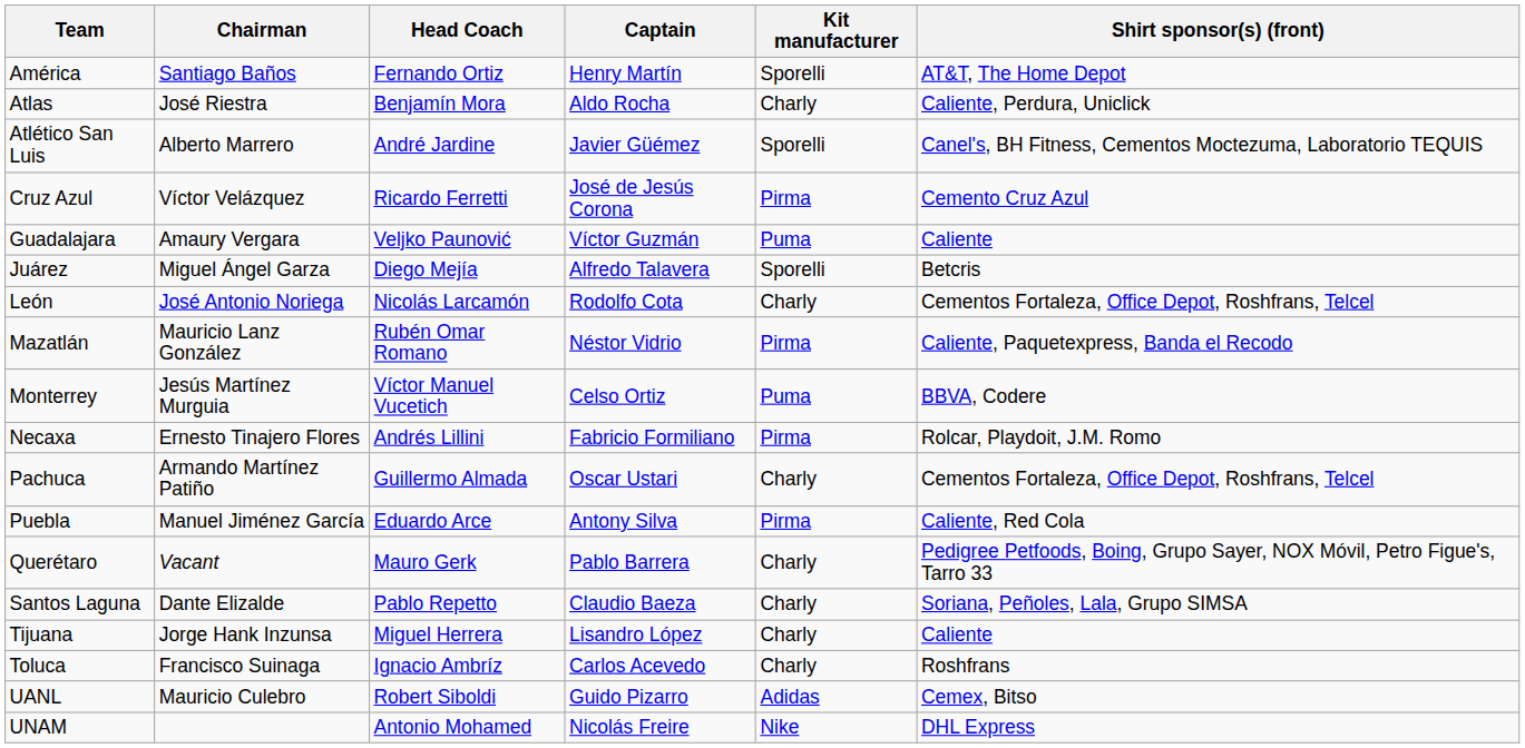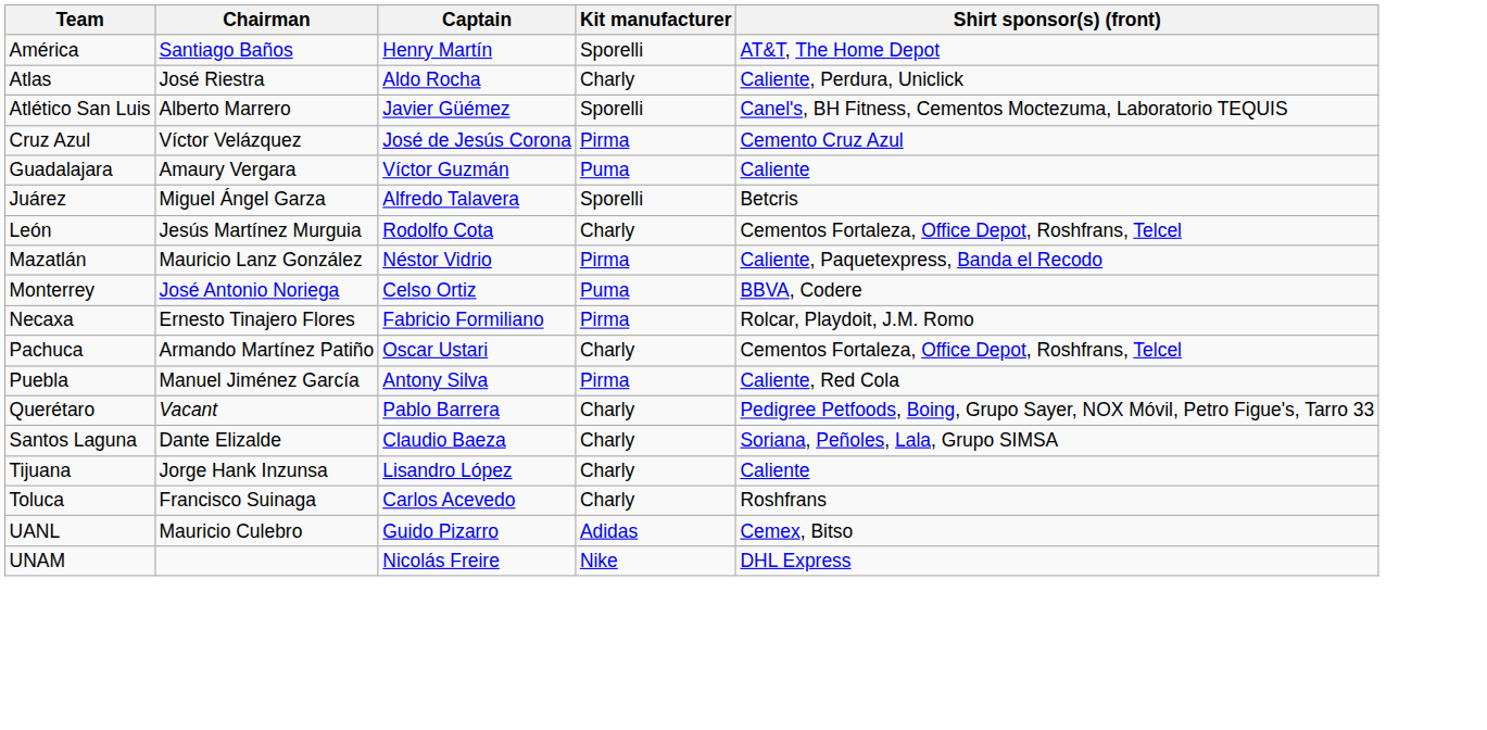- column: Head Coach | Fernando Ortiz | Benjamín Mora | André Jardine | Ricardo Ferretti | Veljko Paunović | Diego Mejía | Nicolás Larcamón | Rubén Omar Romano | Víctor Manuel Vucetich | Andrés Lillini | Guillermo Almada | Eduardo Arce | Mauro Gerk | Pablo Repetto | Miguel Herrera | Ignacio Ambríz | Robert Siboldi | Antonio Mohamed
León | Chairman: José Antonio Noriega -> Jesús Martínez Murguia
Monterrey | Chairman: Jesús Martínez Murguia -> José Antonio Noriega
